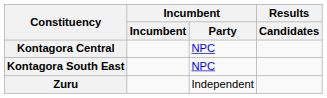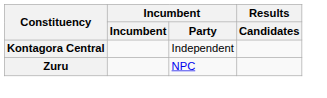Kontagora Central | Incumbent / Party: NPC -> Independent
- row: Kontagora South East | NPC
Zuru | Incumbent / Party: Independent -> NPC
